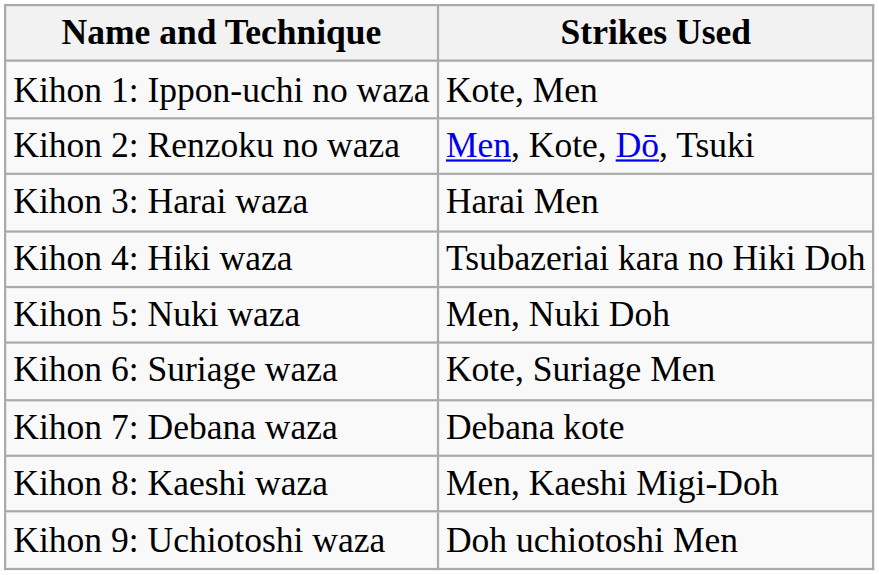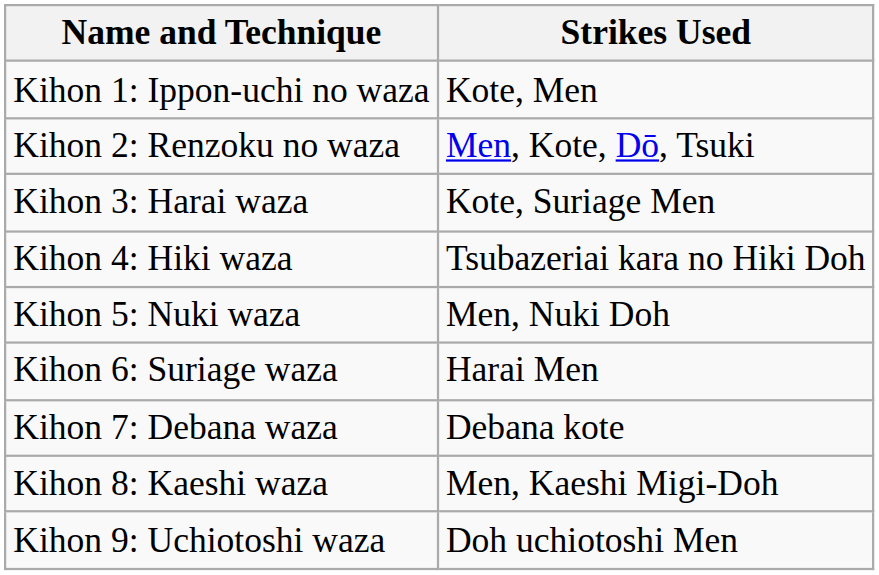Kihon 3: Harai waza | Strikes Used: Harai Men -> Kote, Suriage Men
Kihon 6: Suriage waza | Strikes Used: Kote, Suriage Men -> Harai Men
